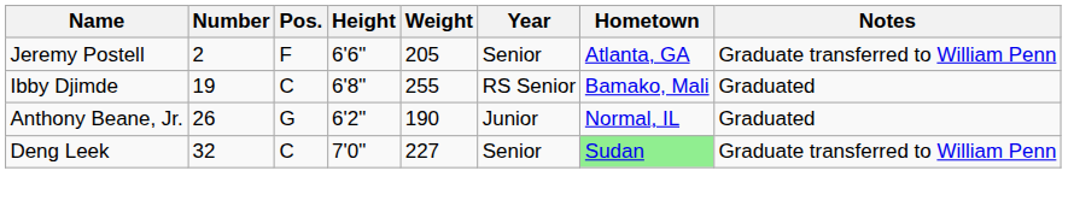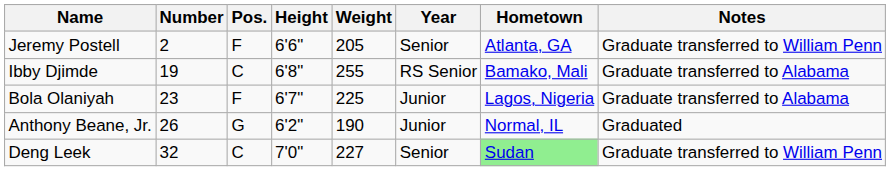Ibby Djimde | Notes: Graduated -> Graduate transferred to Alabama
+ row: Bola Olaniyah | 23 | F | 6'7" | 225 | Junior | Lagos, Nigeria | Graduate transferred to Alabama
